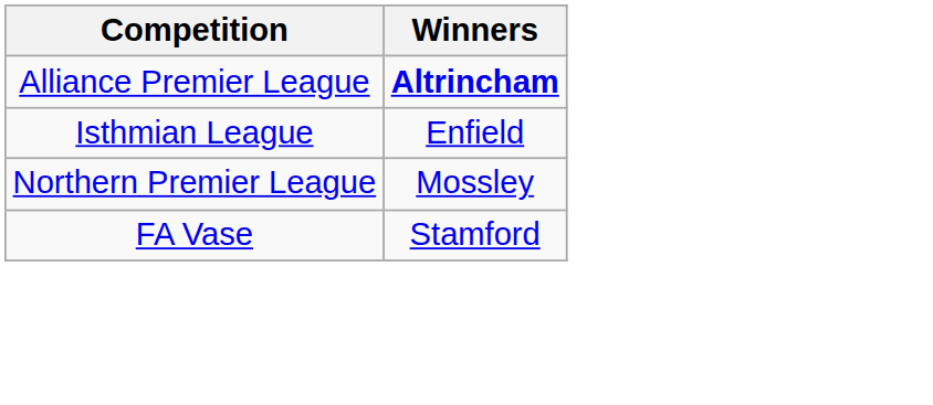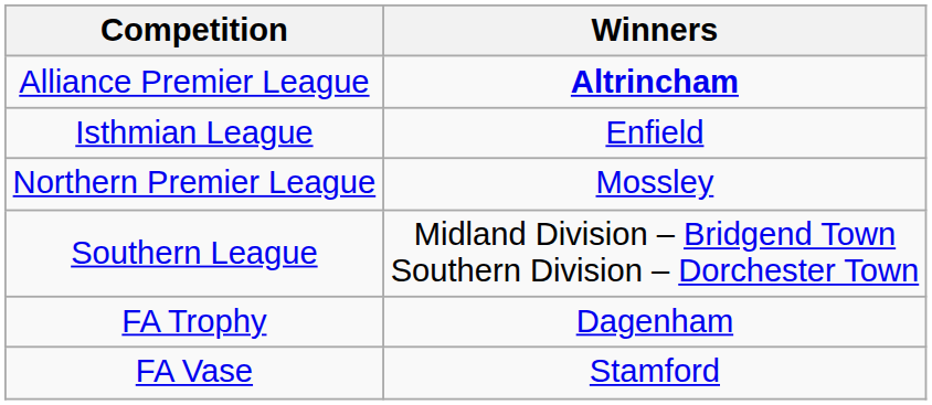+ row: Southern League | Midland Division – Bridgend Town Southern Division – Dorchester Town
+ row: FA Trophy | Dagenham
